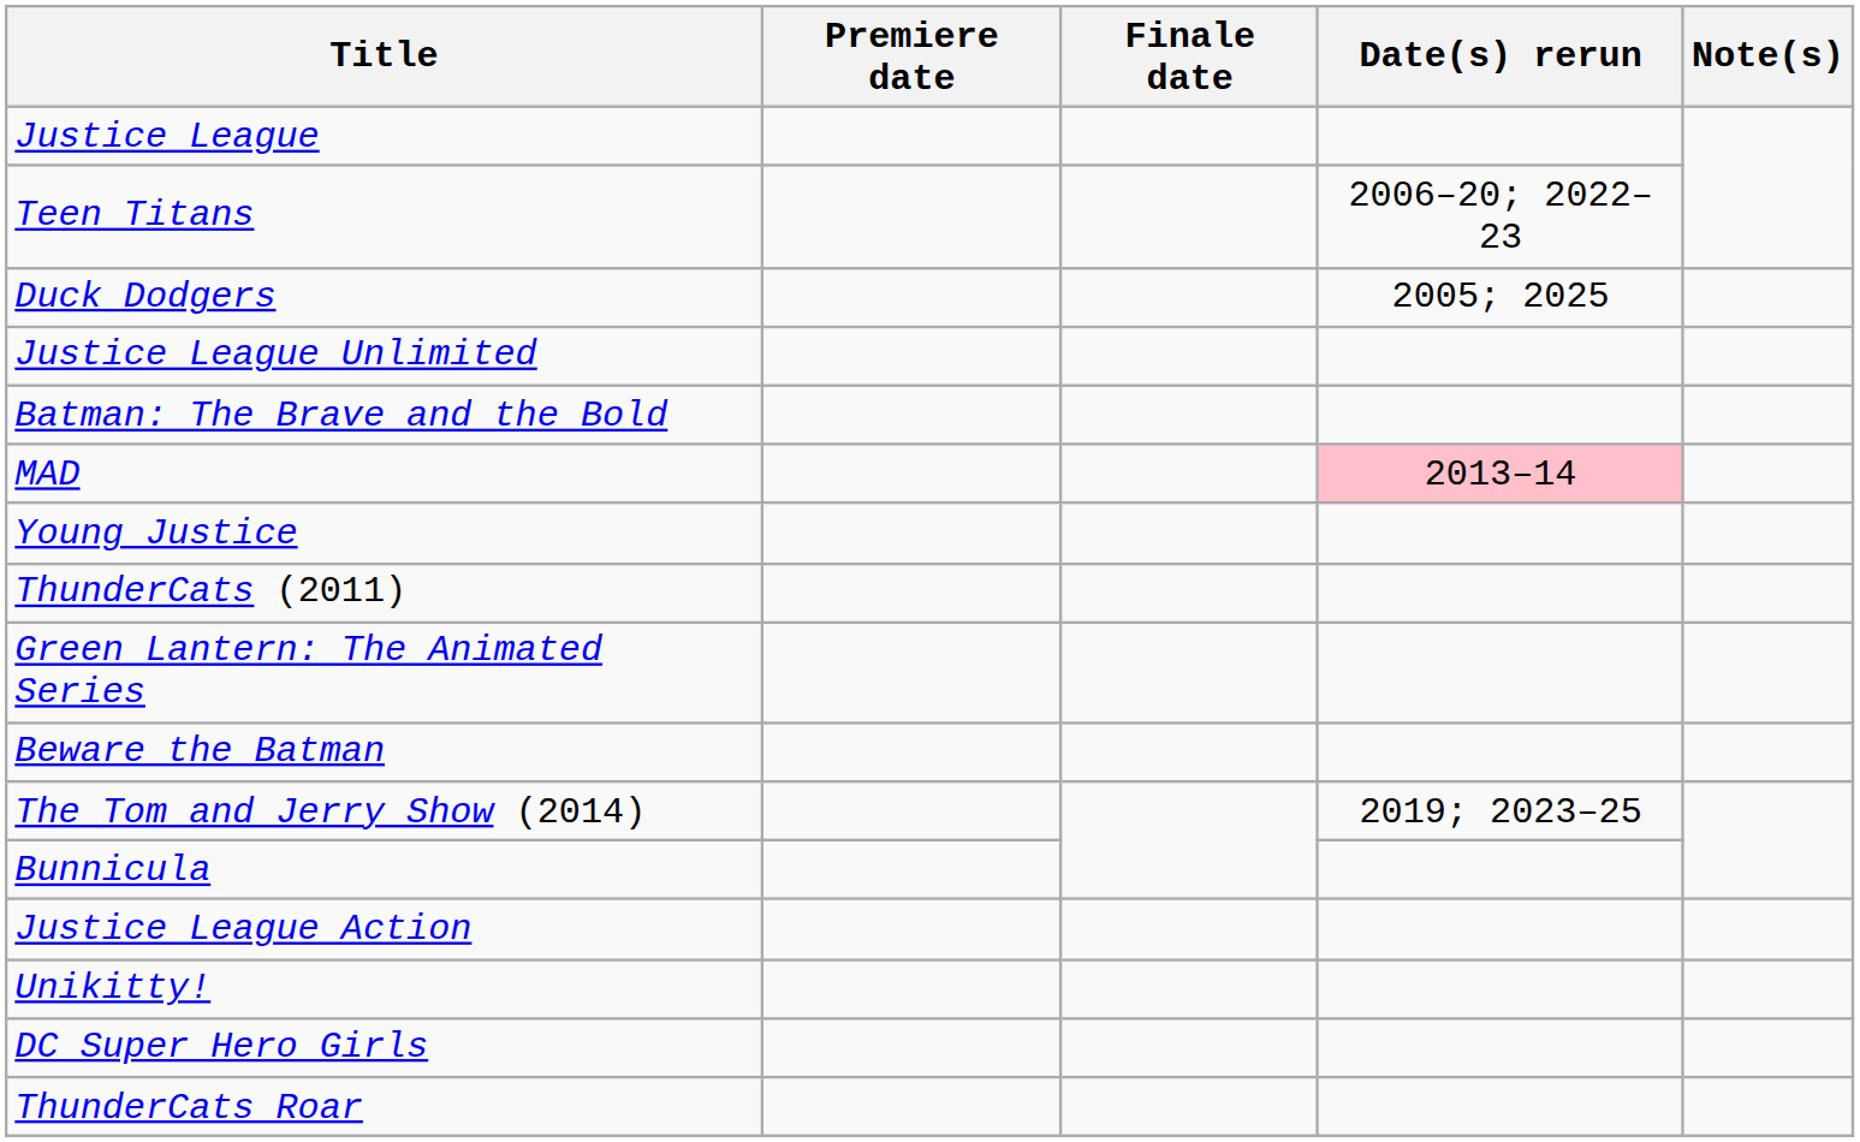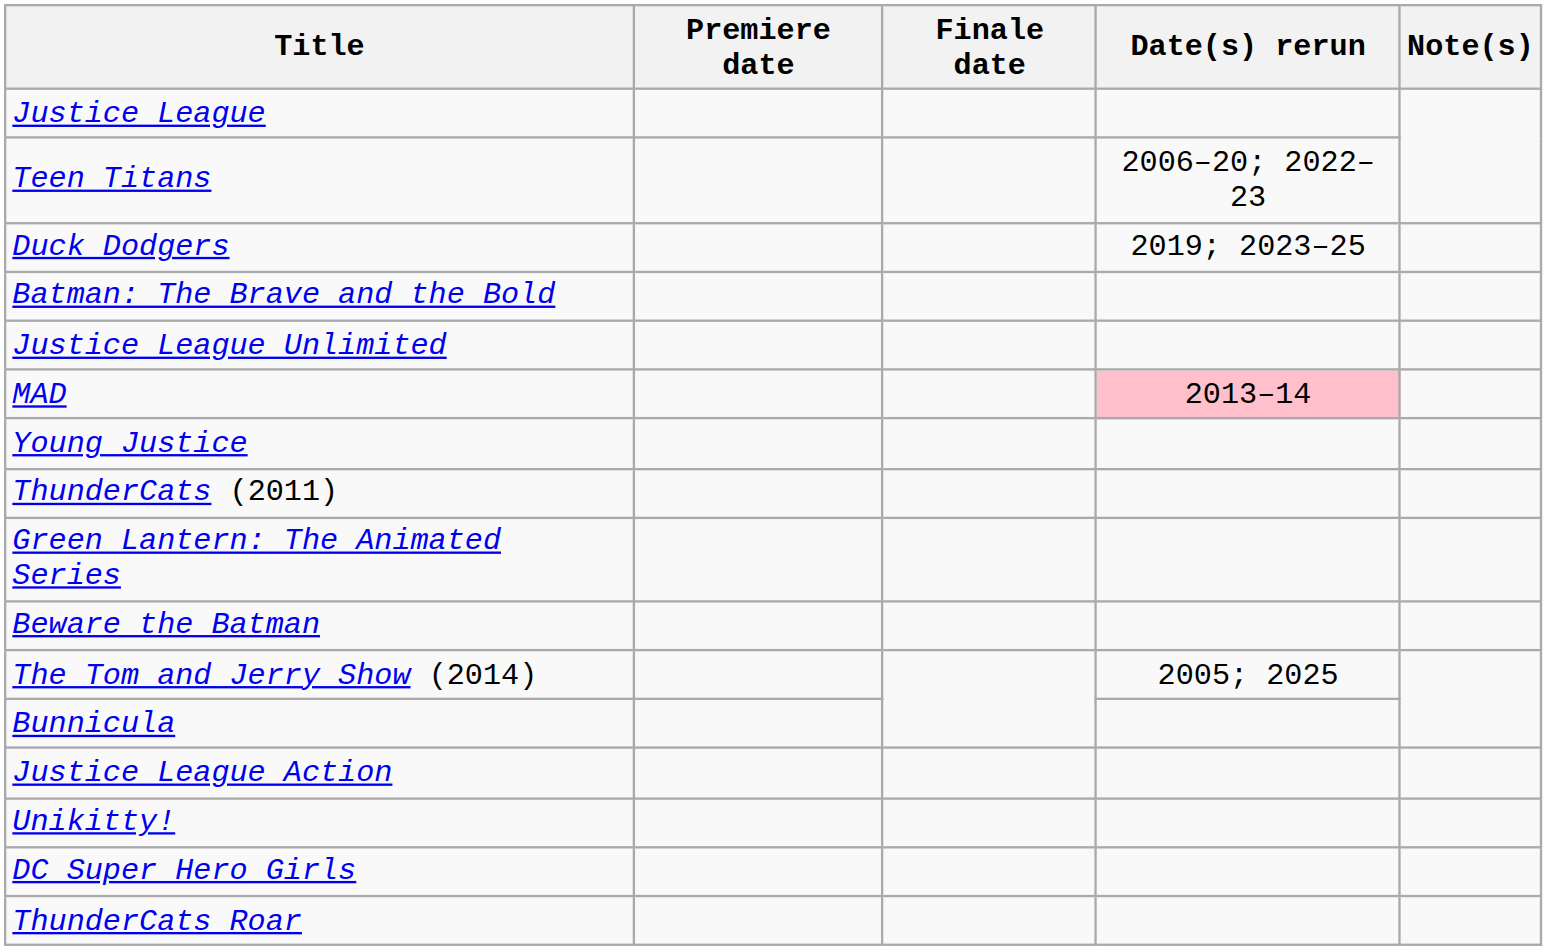Duck Dodgers | Date(s) rerun: 2005; 2025 -> 2019; 2023–25
rows swapped: Justice League Unlimited <-> Batman: The Brave and the Bold
The Tom and Jerry Show (2014) | Date(s) rerun: 2019; 2023–25 -> 2005; 2025
